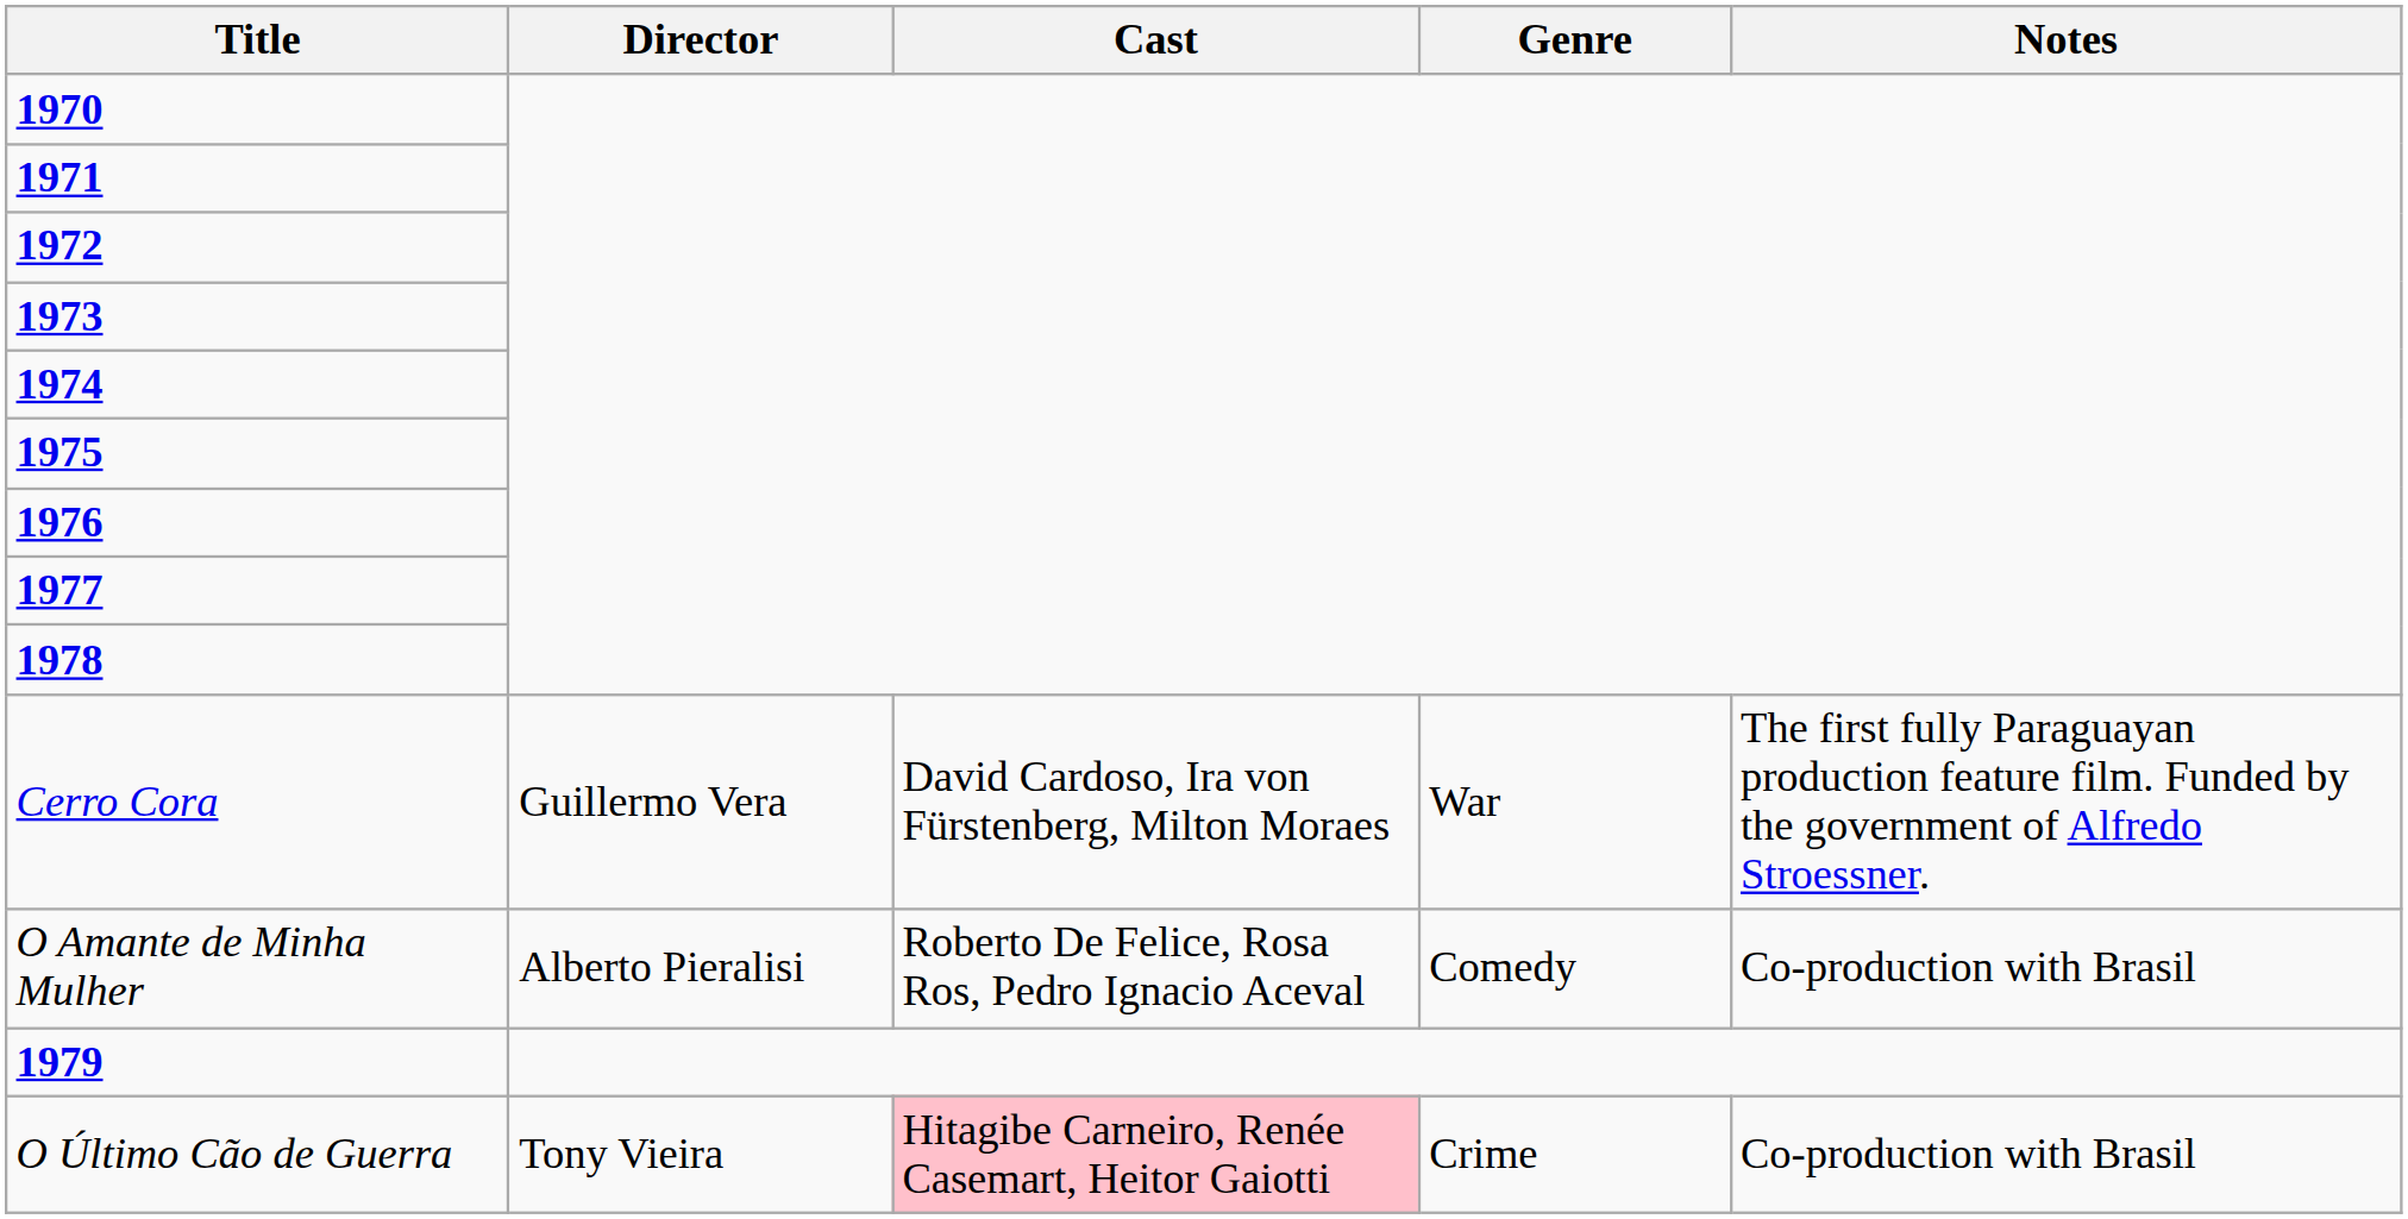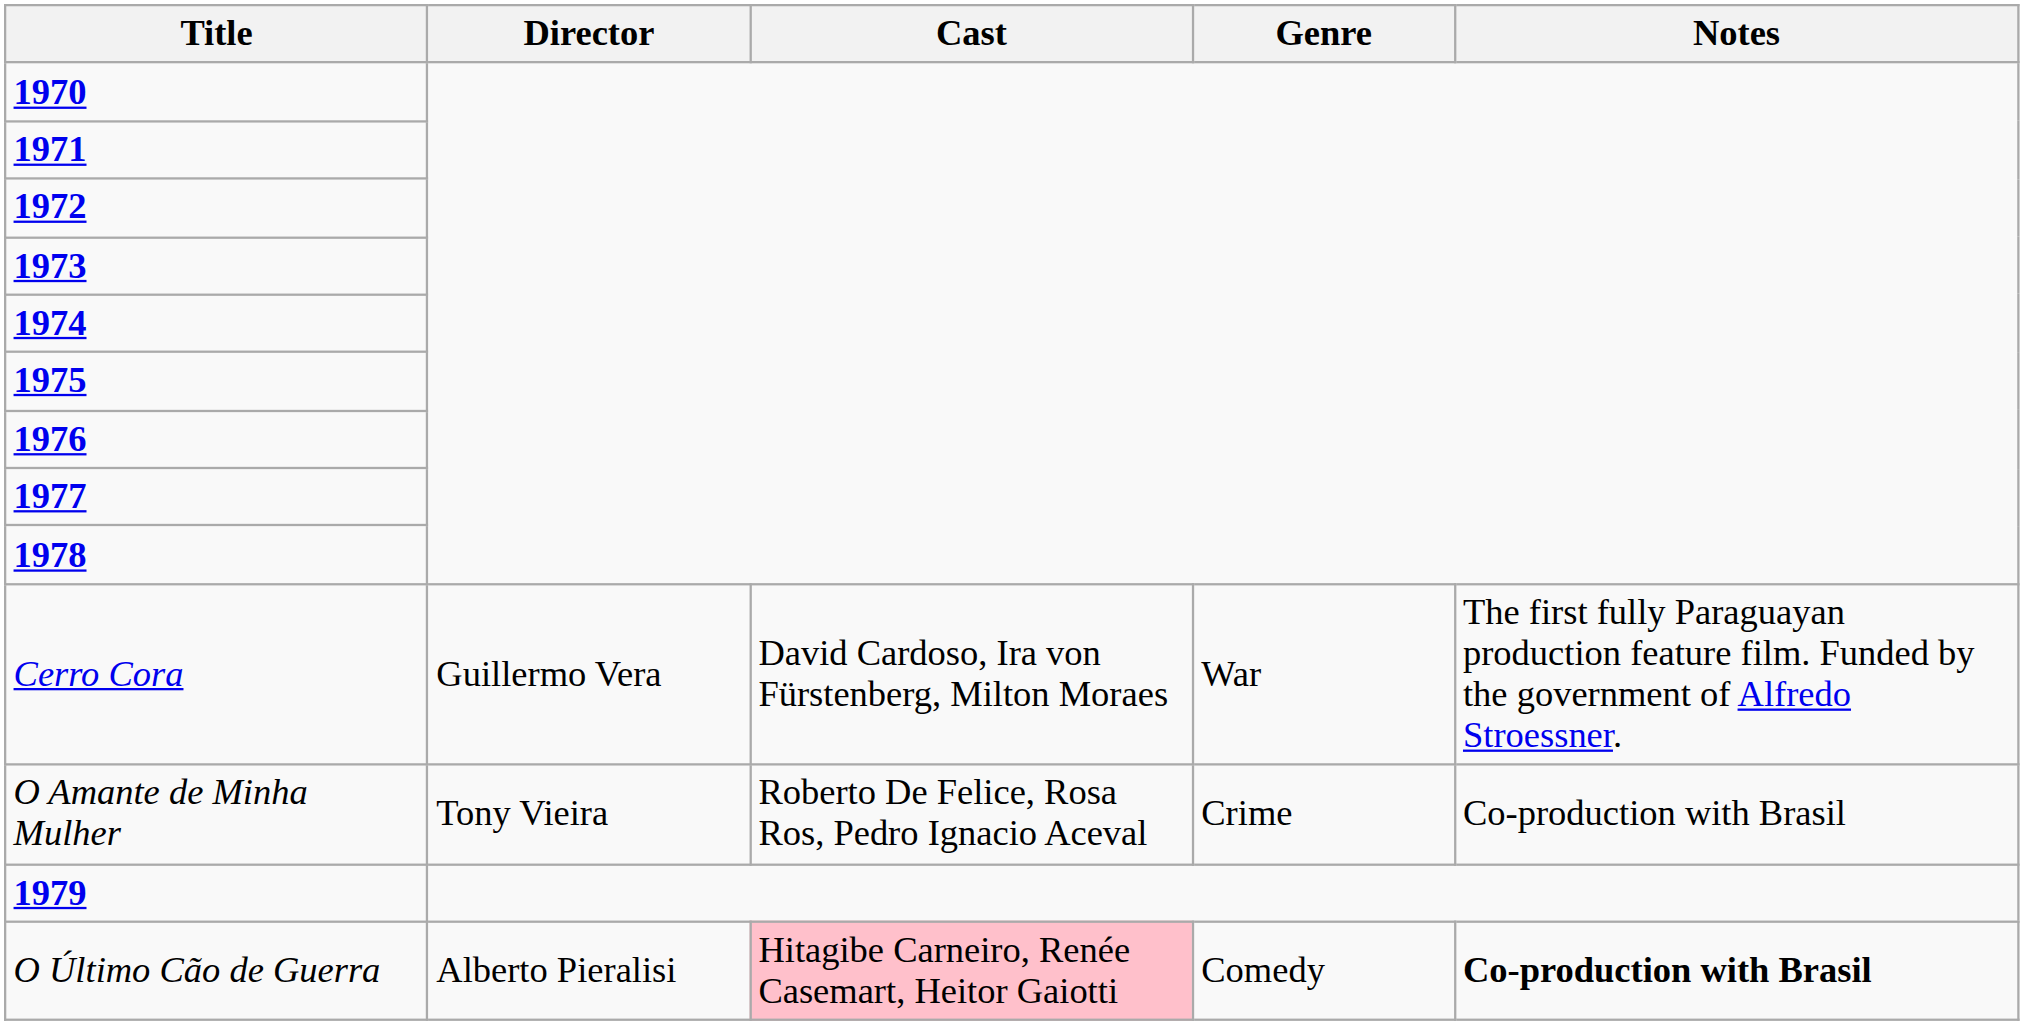O Amante de Minha Mulher | Director: Alberto Pieralisi -> Tony Vieira
O Amante de Minha Mulher | Genre: Comedy -> Crime
O Último Cão de Guerra | Director: Tony Vieira -> Alberto Pieralisi
O Último Cão de Guerra | Genre: Crime -> Comedy
O Último Cão de Guerra | Notes: normal -> bold
